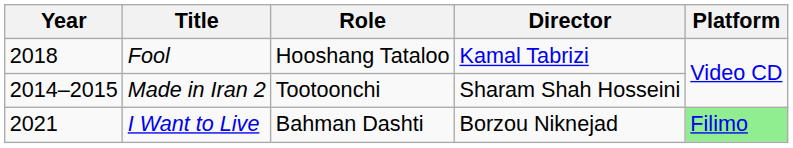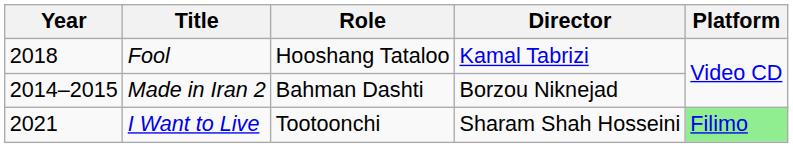Made in Iran 2 | Role: Tootoonchi -> Bahman Dashti
Made in Iran 2 | Director: Sharam Shah Hosseini -> Borzou Niknejad
I Want to Live | Role: Bahman Dashti -> Tootoonchi
I Want to Live | Director: Borzou Niknejad -> Sharam Shah Hosseini
